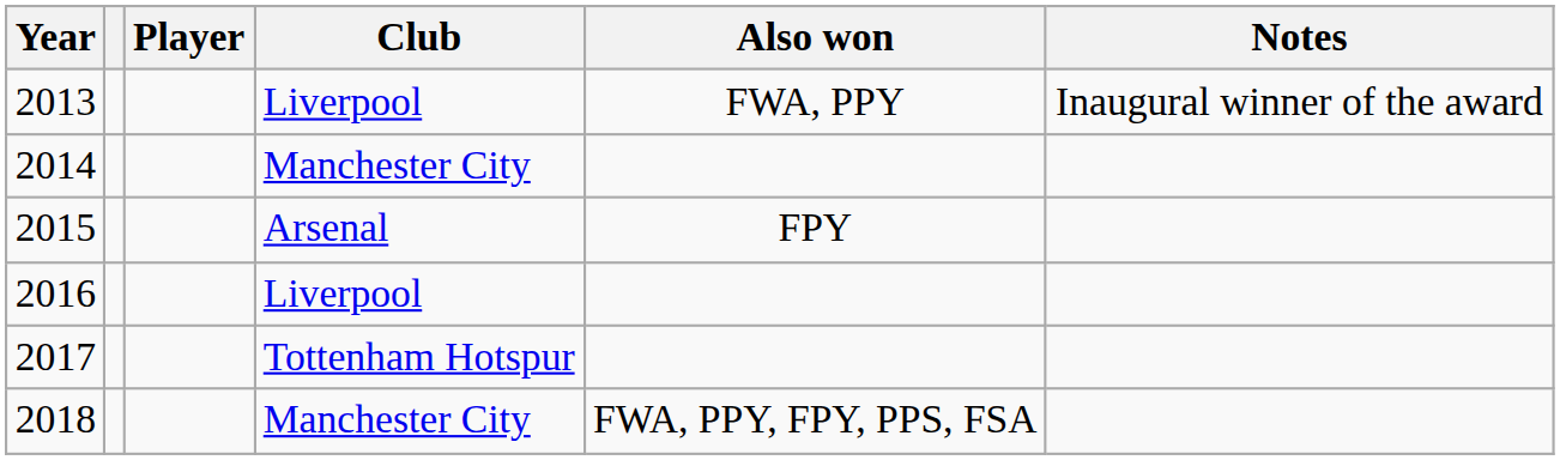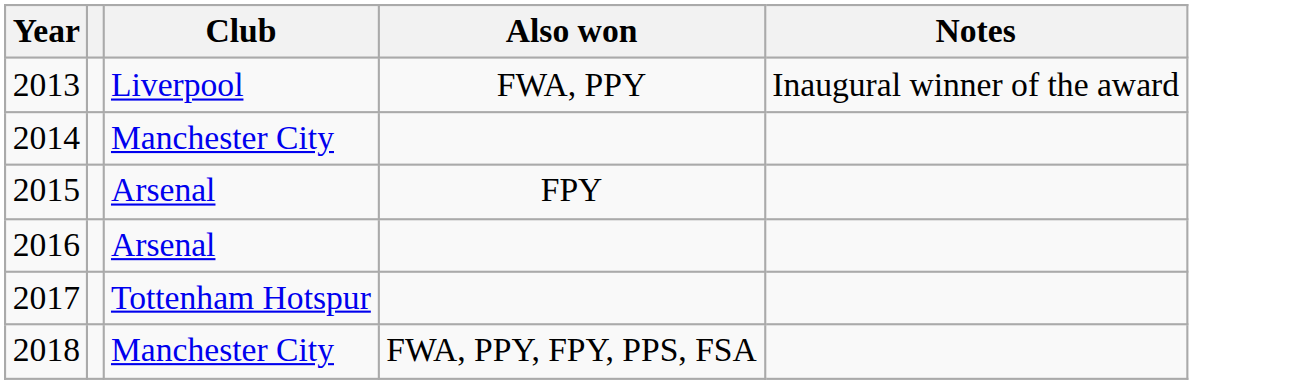- column: Player
2016 | Club: Liverpool -> Arsenal
